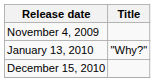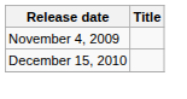- row: January 13, 2010 | "Why?"
